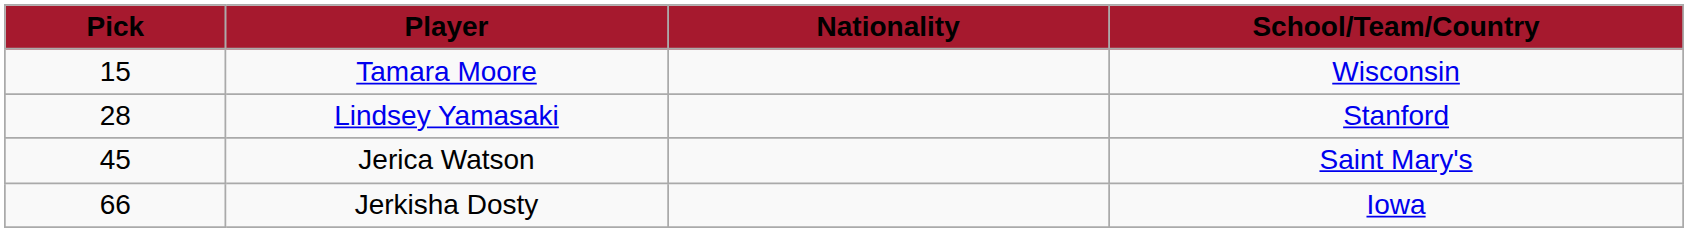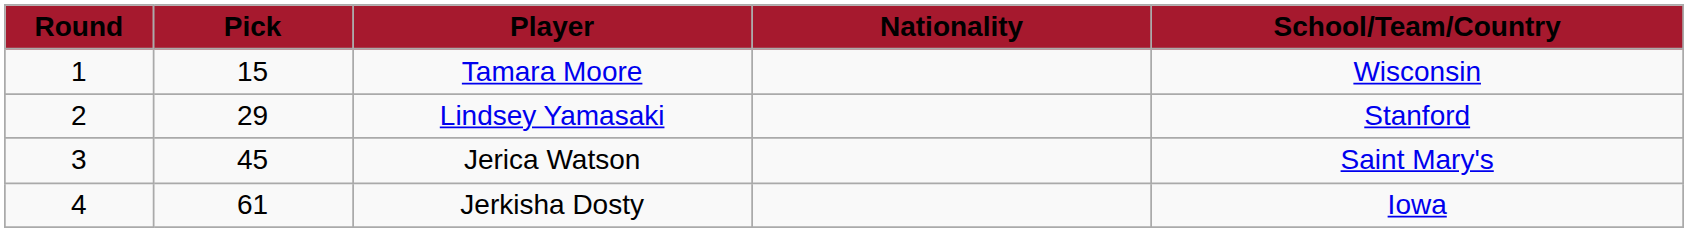+ column: Round | 1 | 2 | 3 | 4
Lindsey Yamasaki | Pick: 28 -> 29
Jerkisha Dosty | Pick: 66 -> 61
